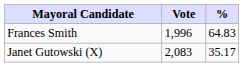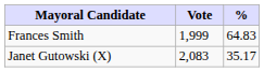Frances Smith | Vote: 1,996 -> 1,999
